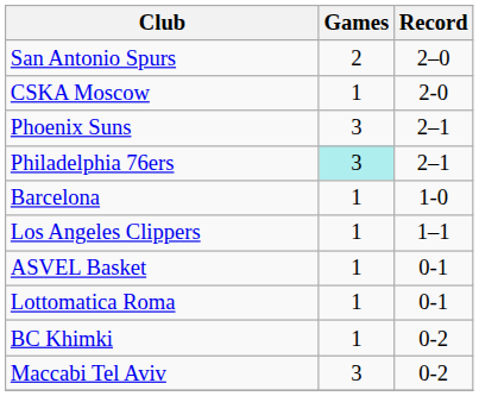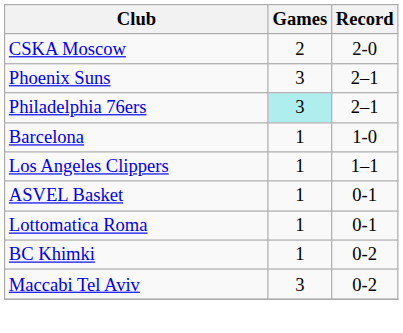- row: San Antonio Spurs | 2 | 2–0
CSKA Moscow | Games: 1 -> 2
